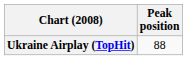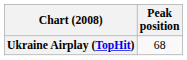Ukraine Airplay (TopHit) | Peak position: 88 -> 68
